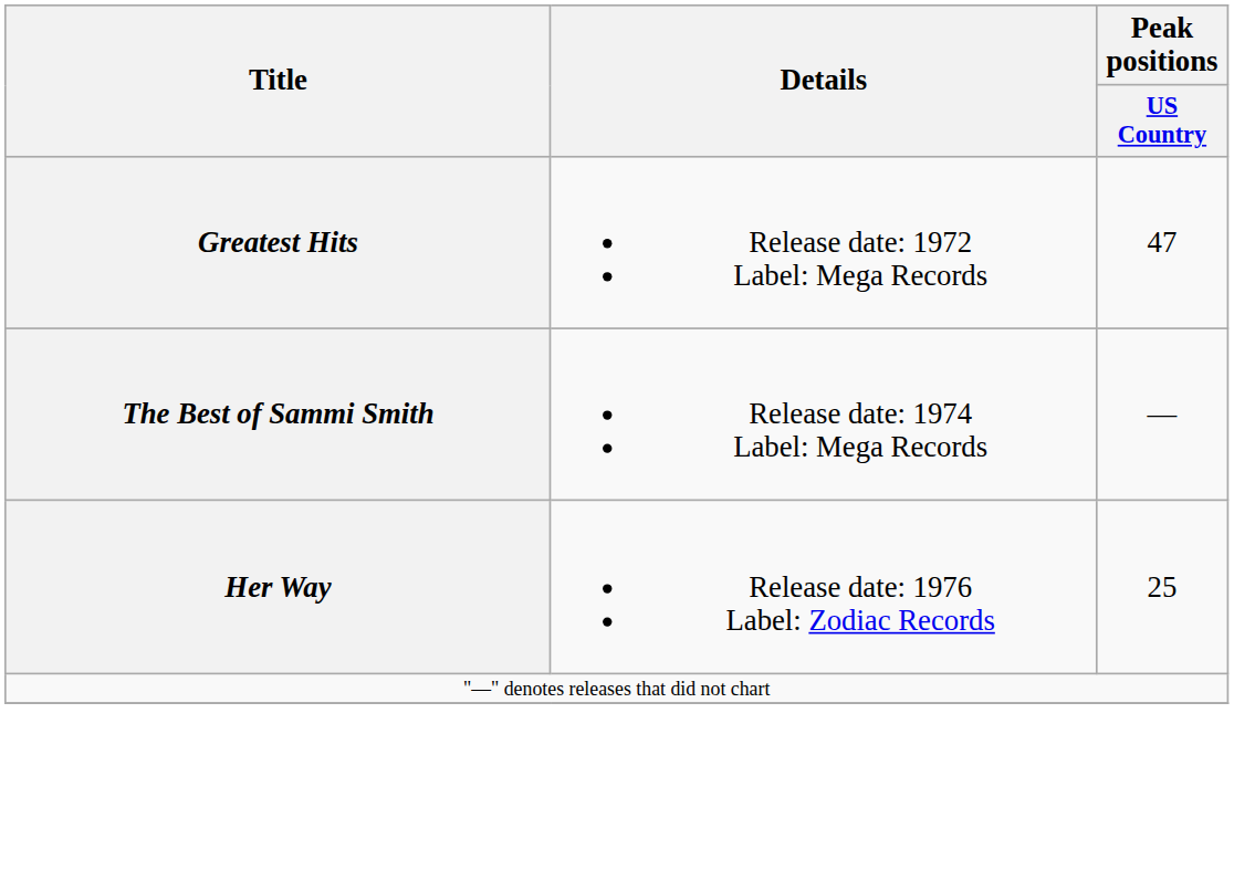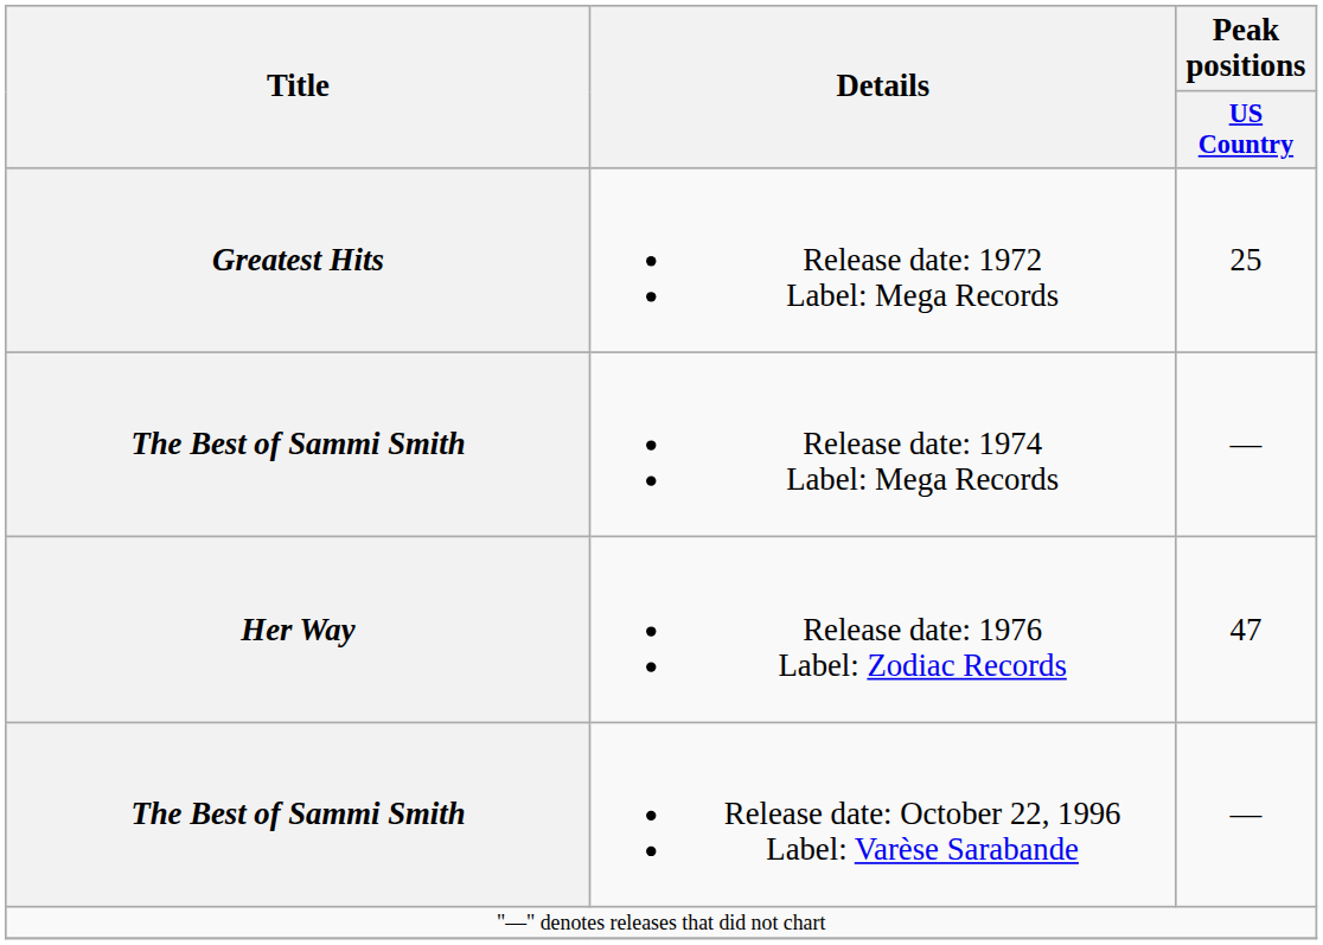Release date: 1972 Label: Mega Records | Peak positions / US Country: 47 -> 25
Release date: 1976 Label: Zodiac Records | Peak positions / US Country: 25 -> 47
+ row: The Best of Sammi Smith | Release date: October 22, 1996 Label: Varèse Sarabande | —
